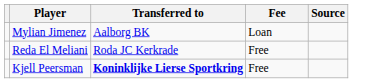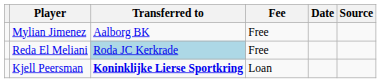+ column: Date
Mylian Jimenez | Fee: Loan -> Free
Reda El Meliani | Transferred to: no background -> lightblue background
Kjell Peersman | Fee: Free -> Loan
